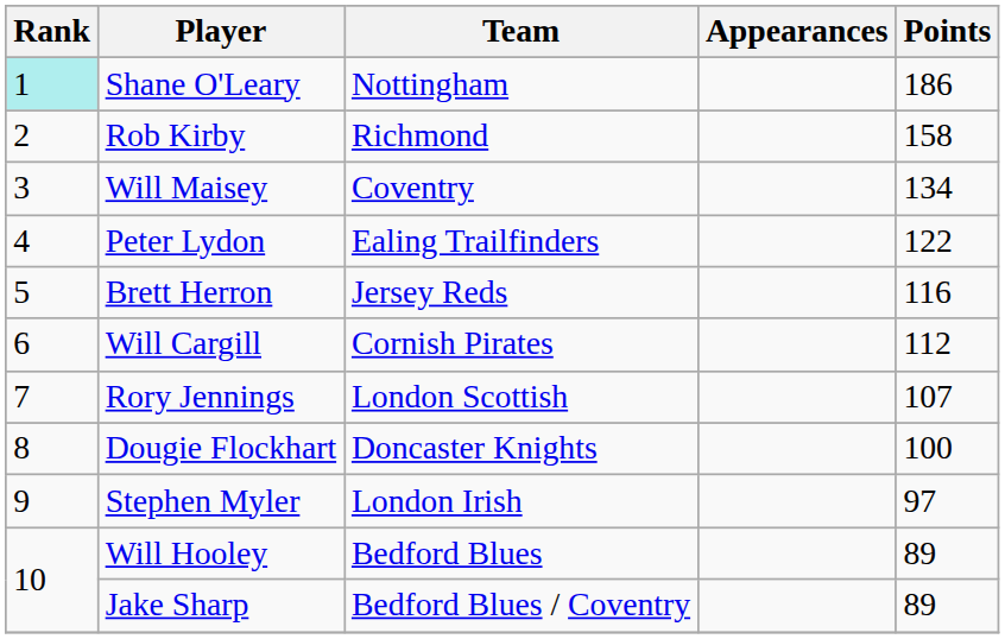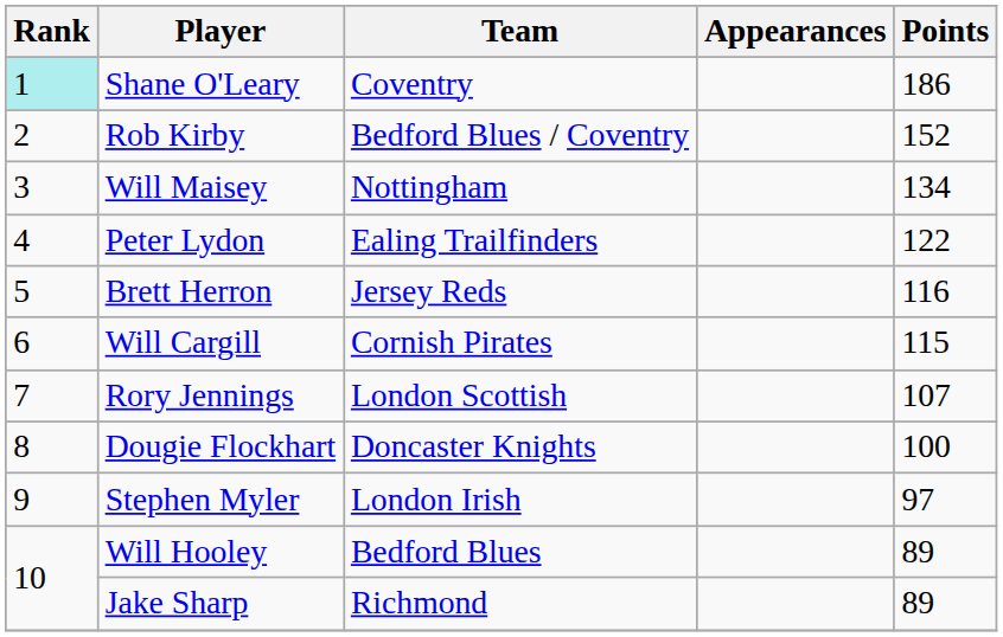Shane O'Leary | Team: Nottingham -> Coventry
Rob Kirby | Team: Richmond -> Bedford Blues / Coventry
Rob Kirby | Points: 158 -> 152
Will Maisey | Team: Coventry -> Nottingham
Will Cargill | Points: 112 -> 115
Jake Sharp | Team: Bedford Blues / Coventry -> Richmond
